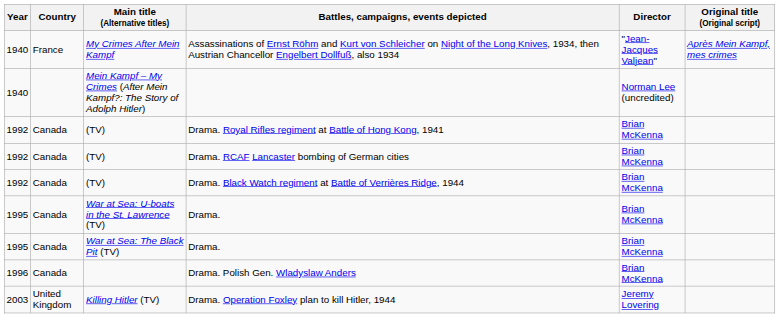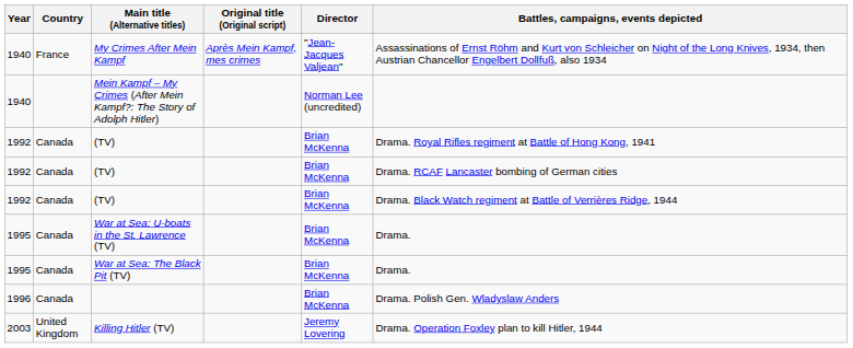columns swapped: Original title (Original script) <-> Battles, campaigns, events depicted
